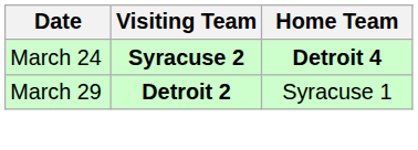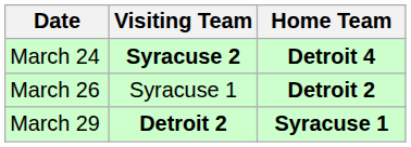+ row: March 26 | Syracuse 1 | Detroit 2
March 29 | Home Team: normal -> bold
